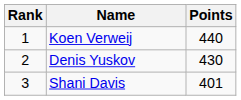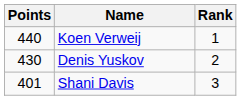columns swapped: Rank <-> Points
